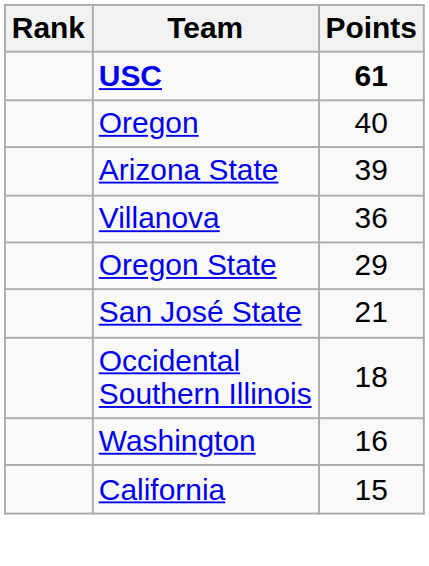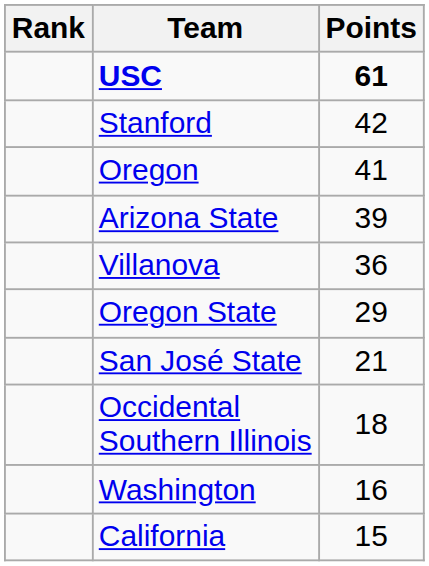+ row: Stanford | 42
Oregon | Points: 40 -> 41
